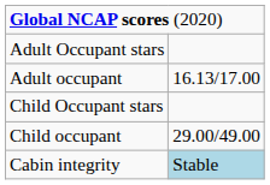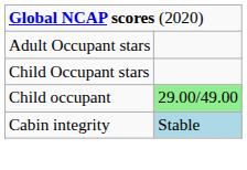- row: Adult occupant | 16.13/17.00
Child occupant | column 2: no background -> lightgreen background
